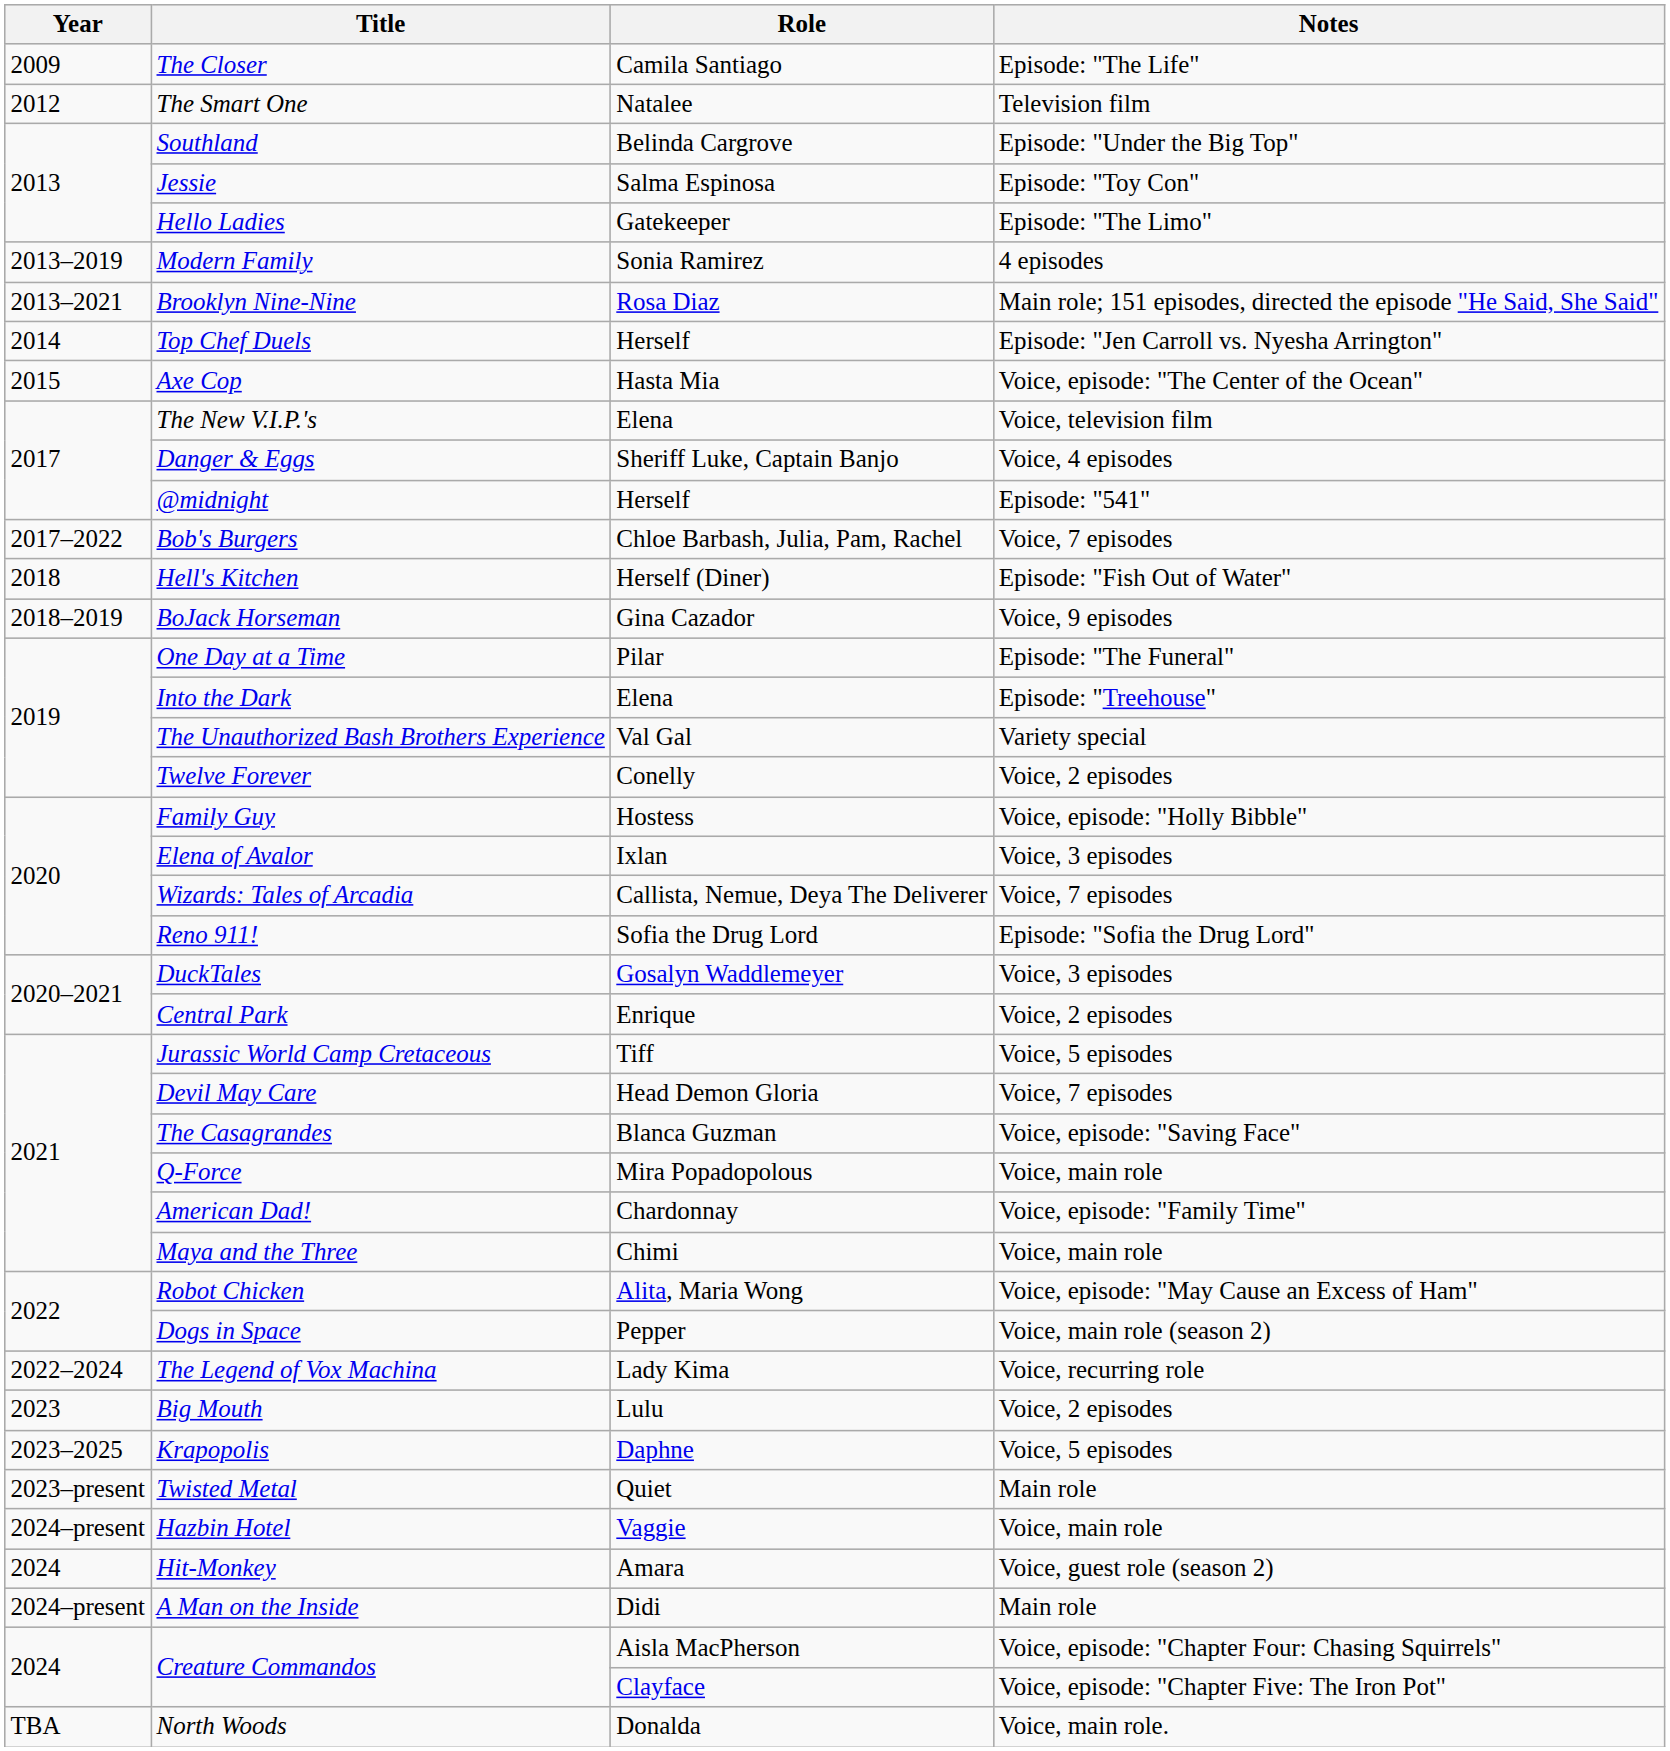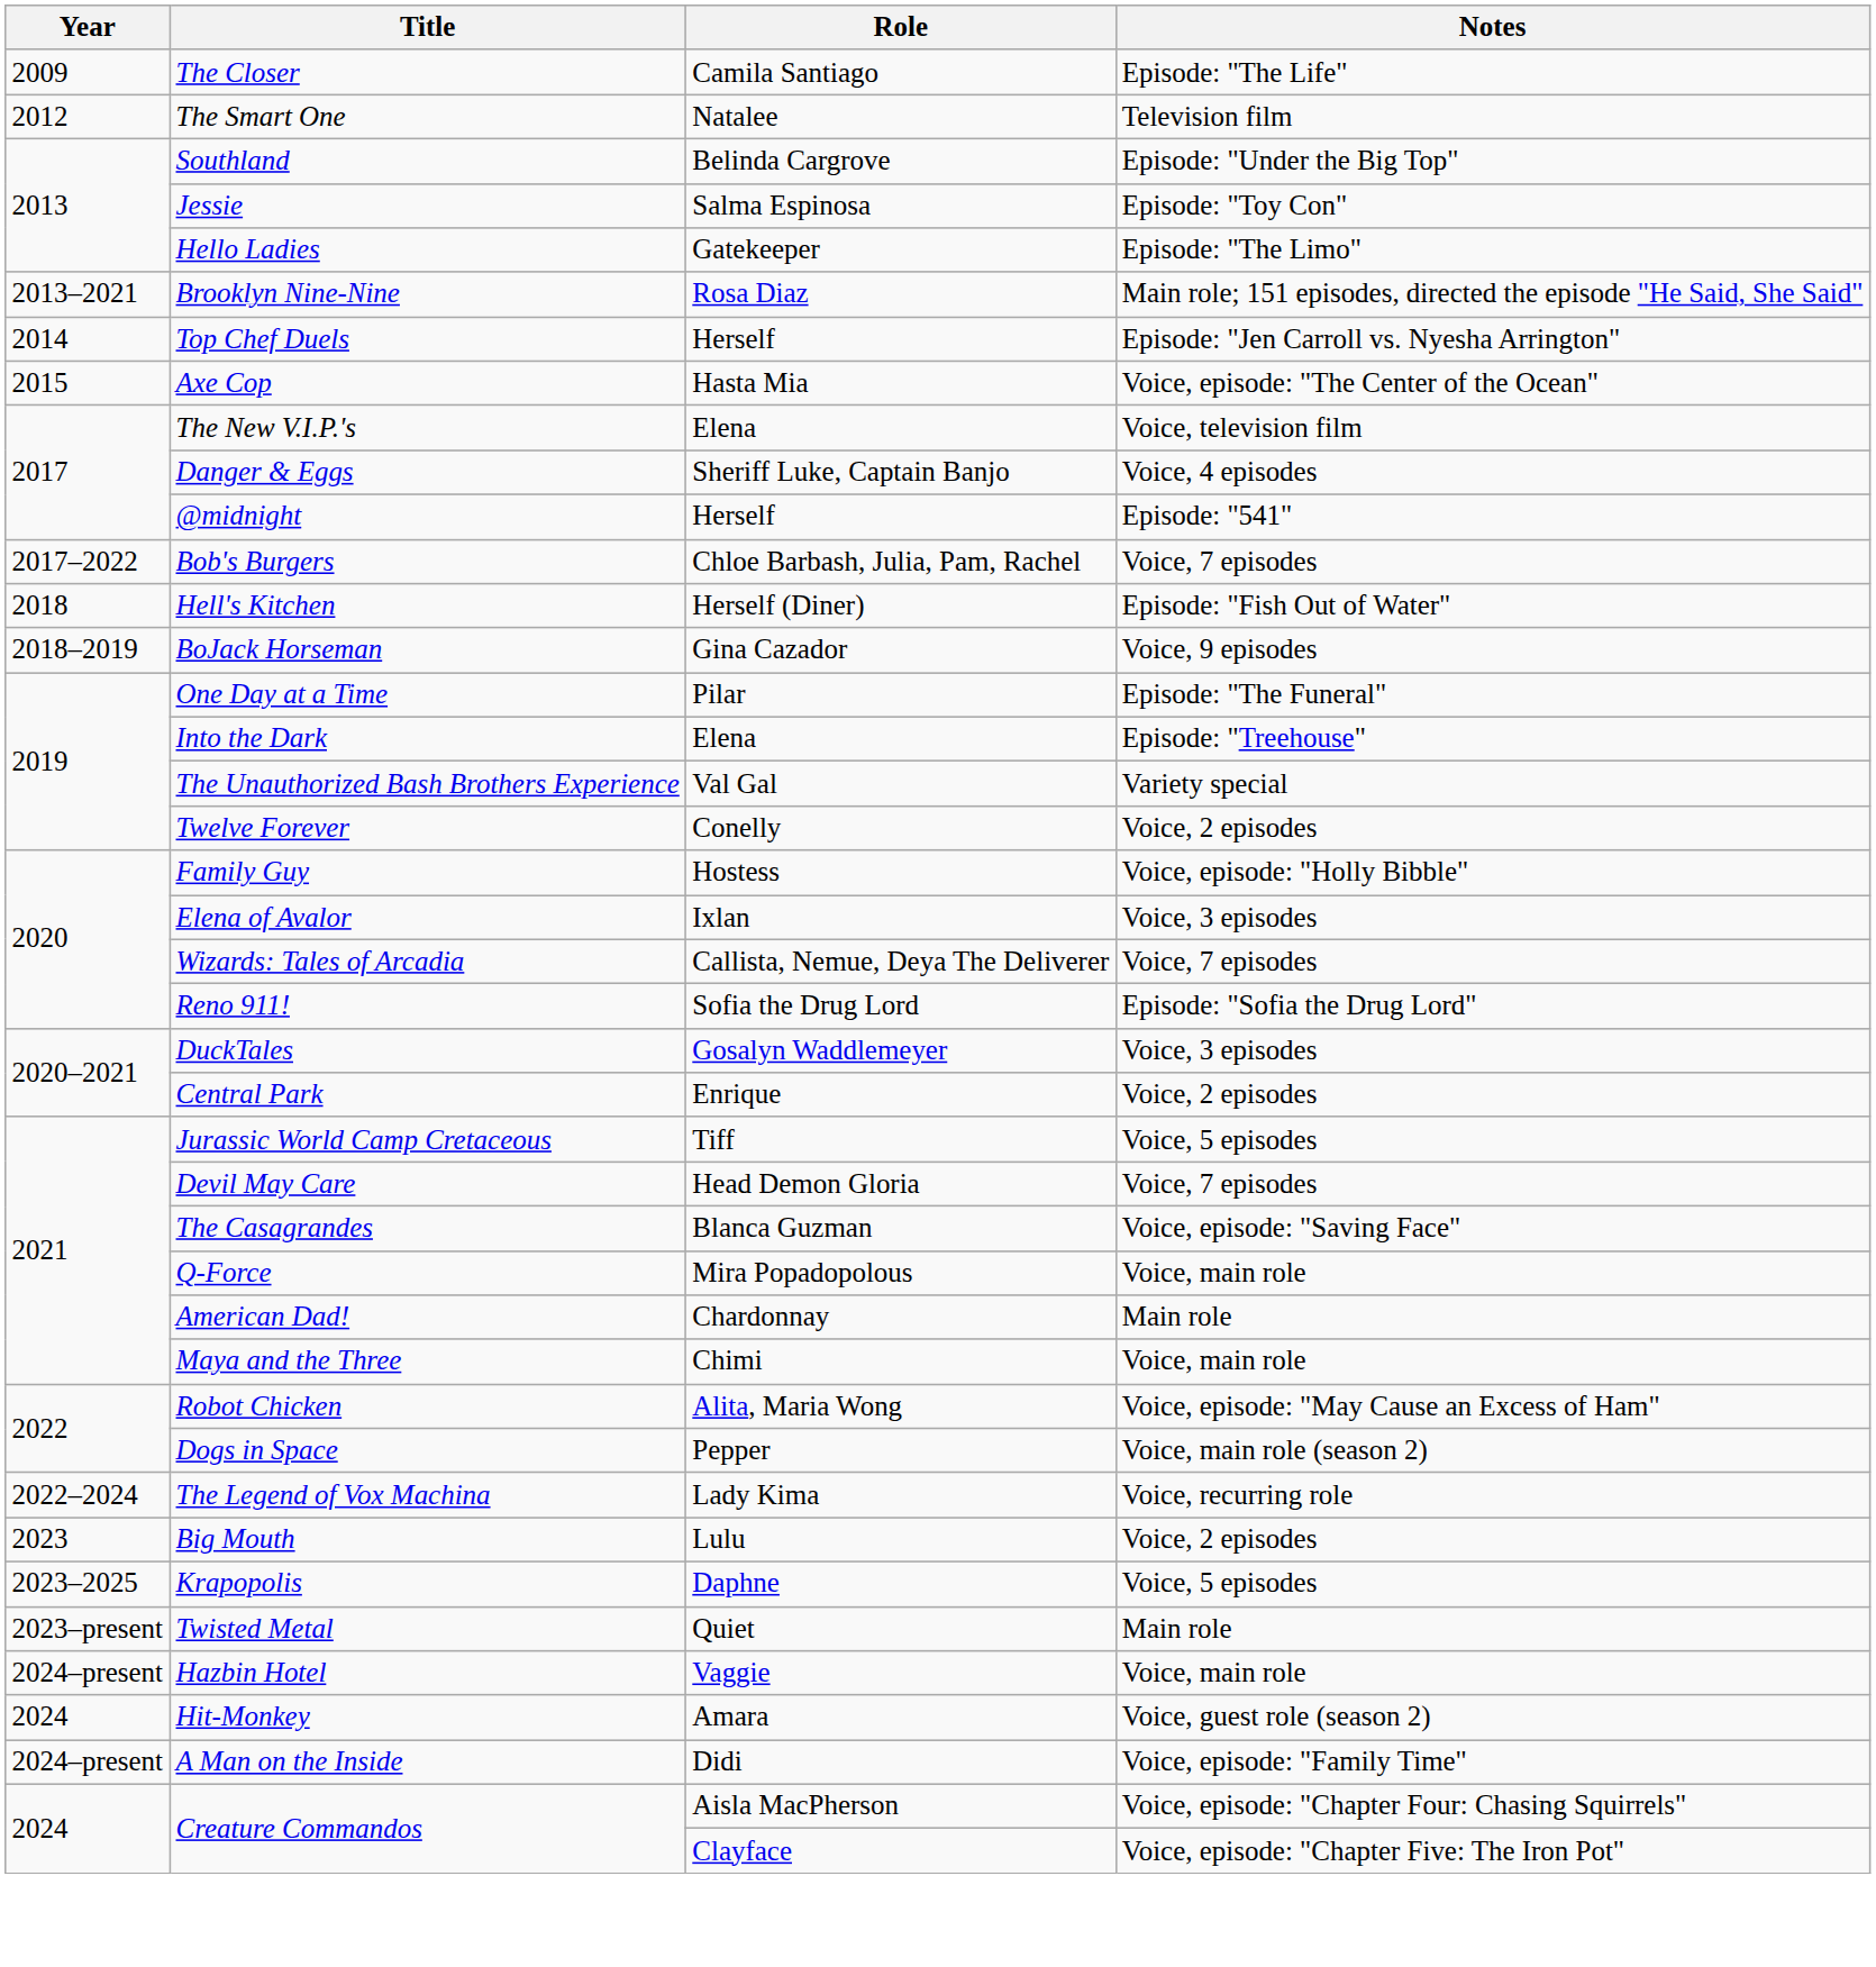- row: 2013–2019 | Modern Family | Sonia Ramirez | 4 episodes
American Dad! | Notes: Voice, episode: "Family Time" -> Main role
A Man on the Inside | Notes: Main role -> Voice, episode: "Family Time"
- row: TBA | North Woods | Donalda | Voice, main role.
